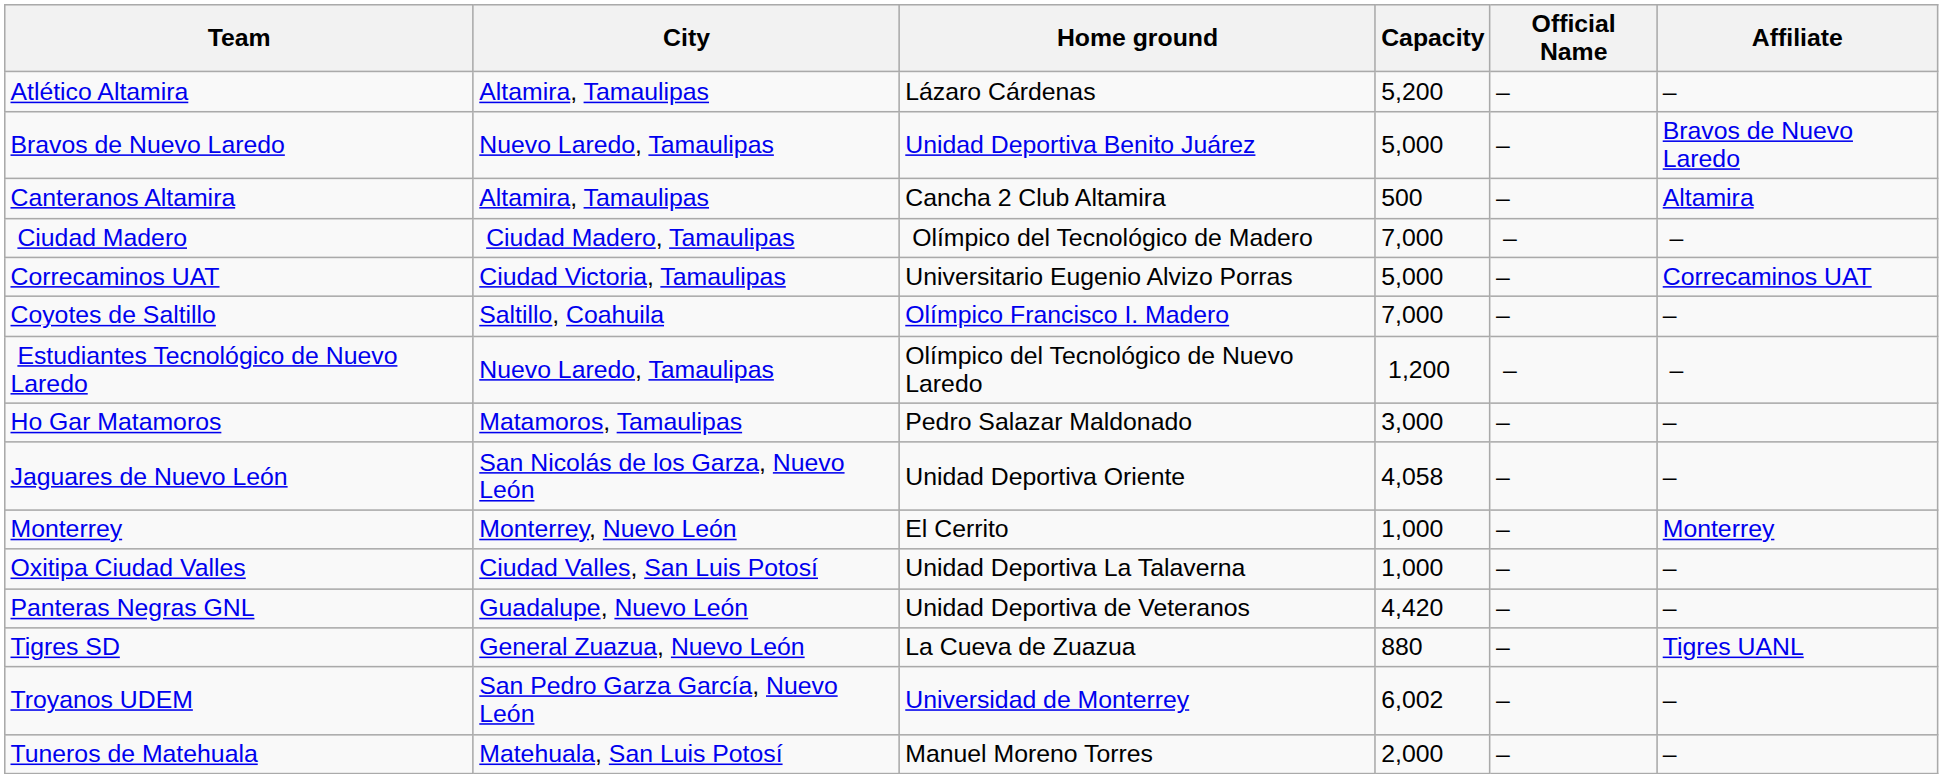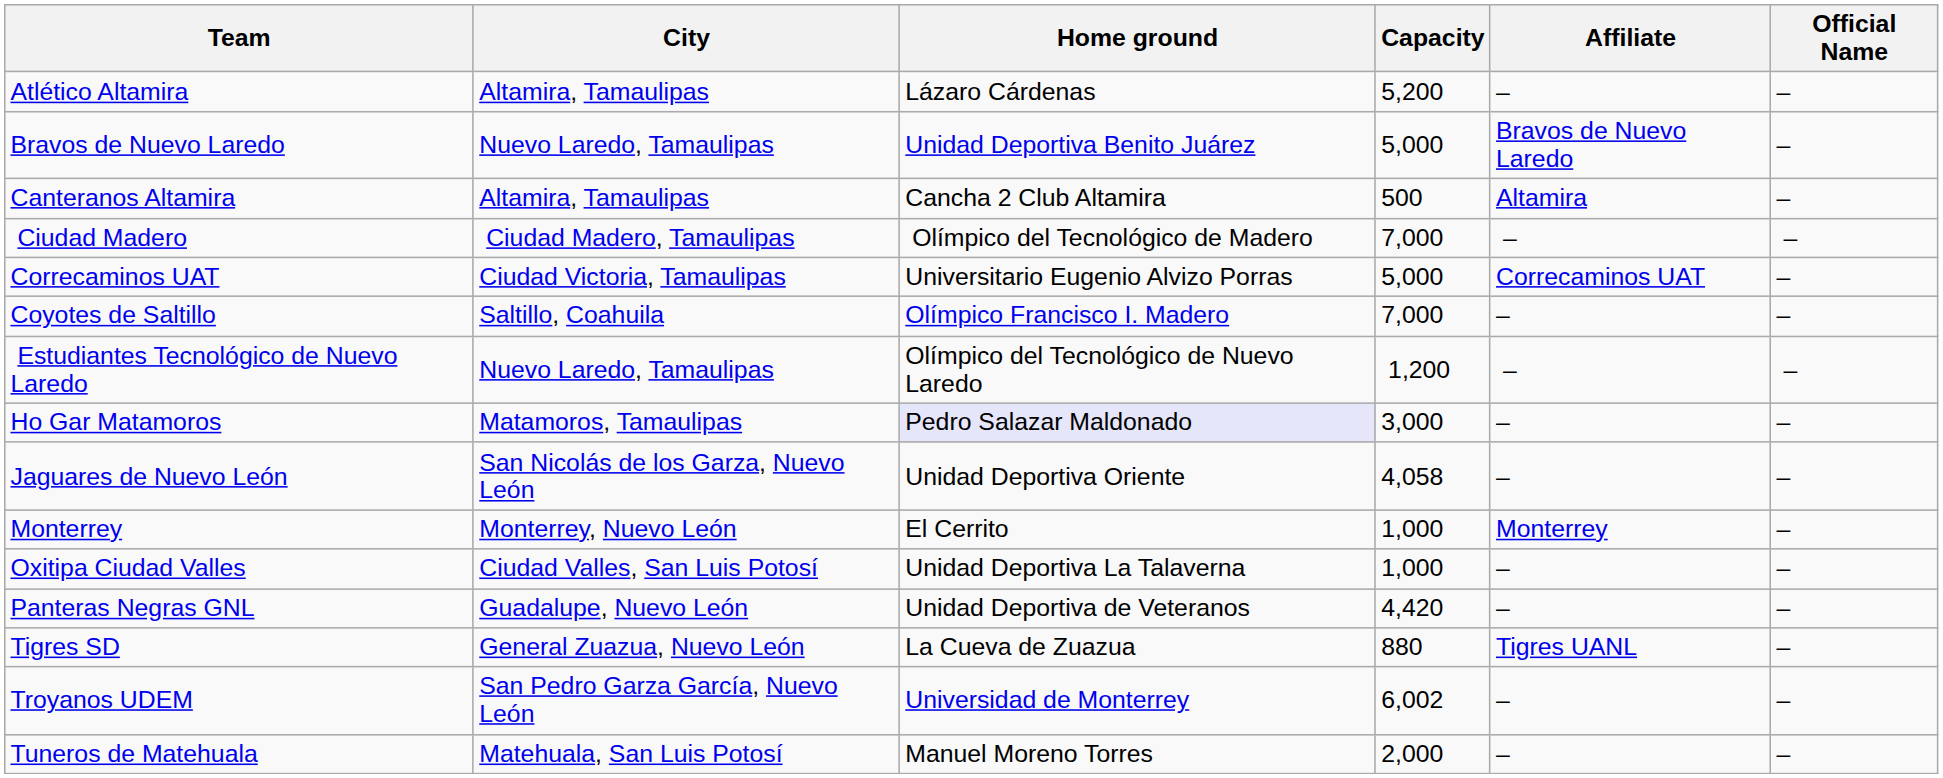columns swapped: Affiliate <-> Official Name
Ho Gar Matamoros | Home ground: no background -> lavender background
